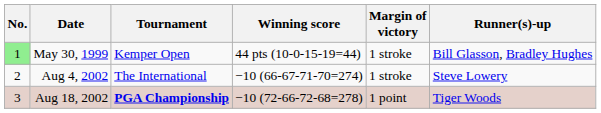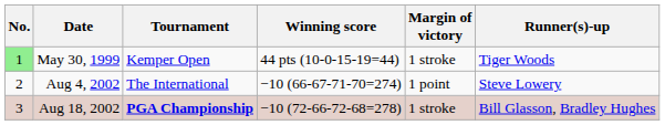May 30, 1999 | Runner(s)-up: Bill Glasson, Bradley Hughes -> Tiger Woods
Aug 4, 2002 | Margin of victory: 1 stroke -> 1 point
Aug 18, 2002 | Margin of victory: 1 point -> 1 stroke
Aug 18, 2002 | Runner(s)-up: Tiger Woods -> Bill Glasson, Bradley Hughes
